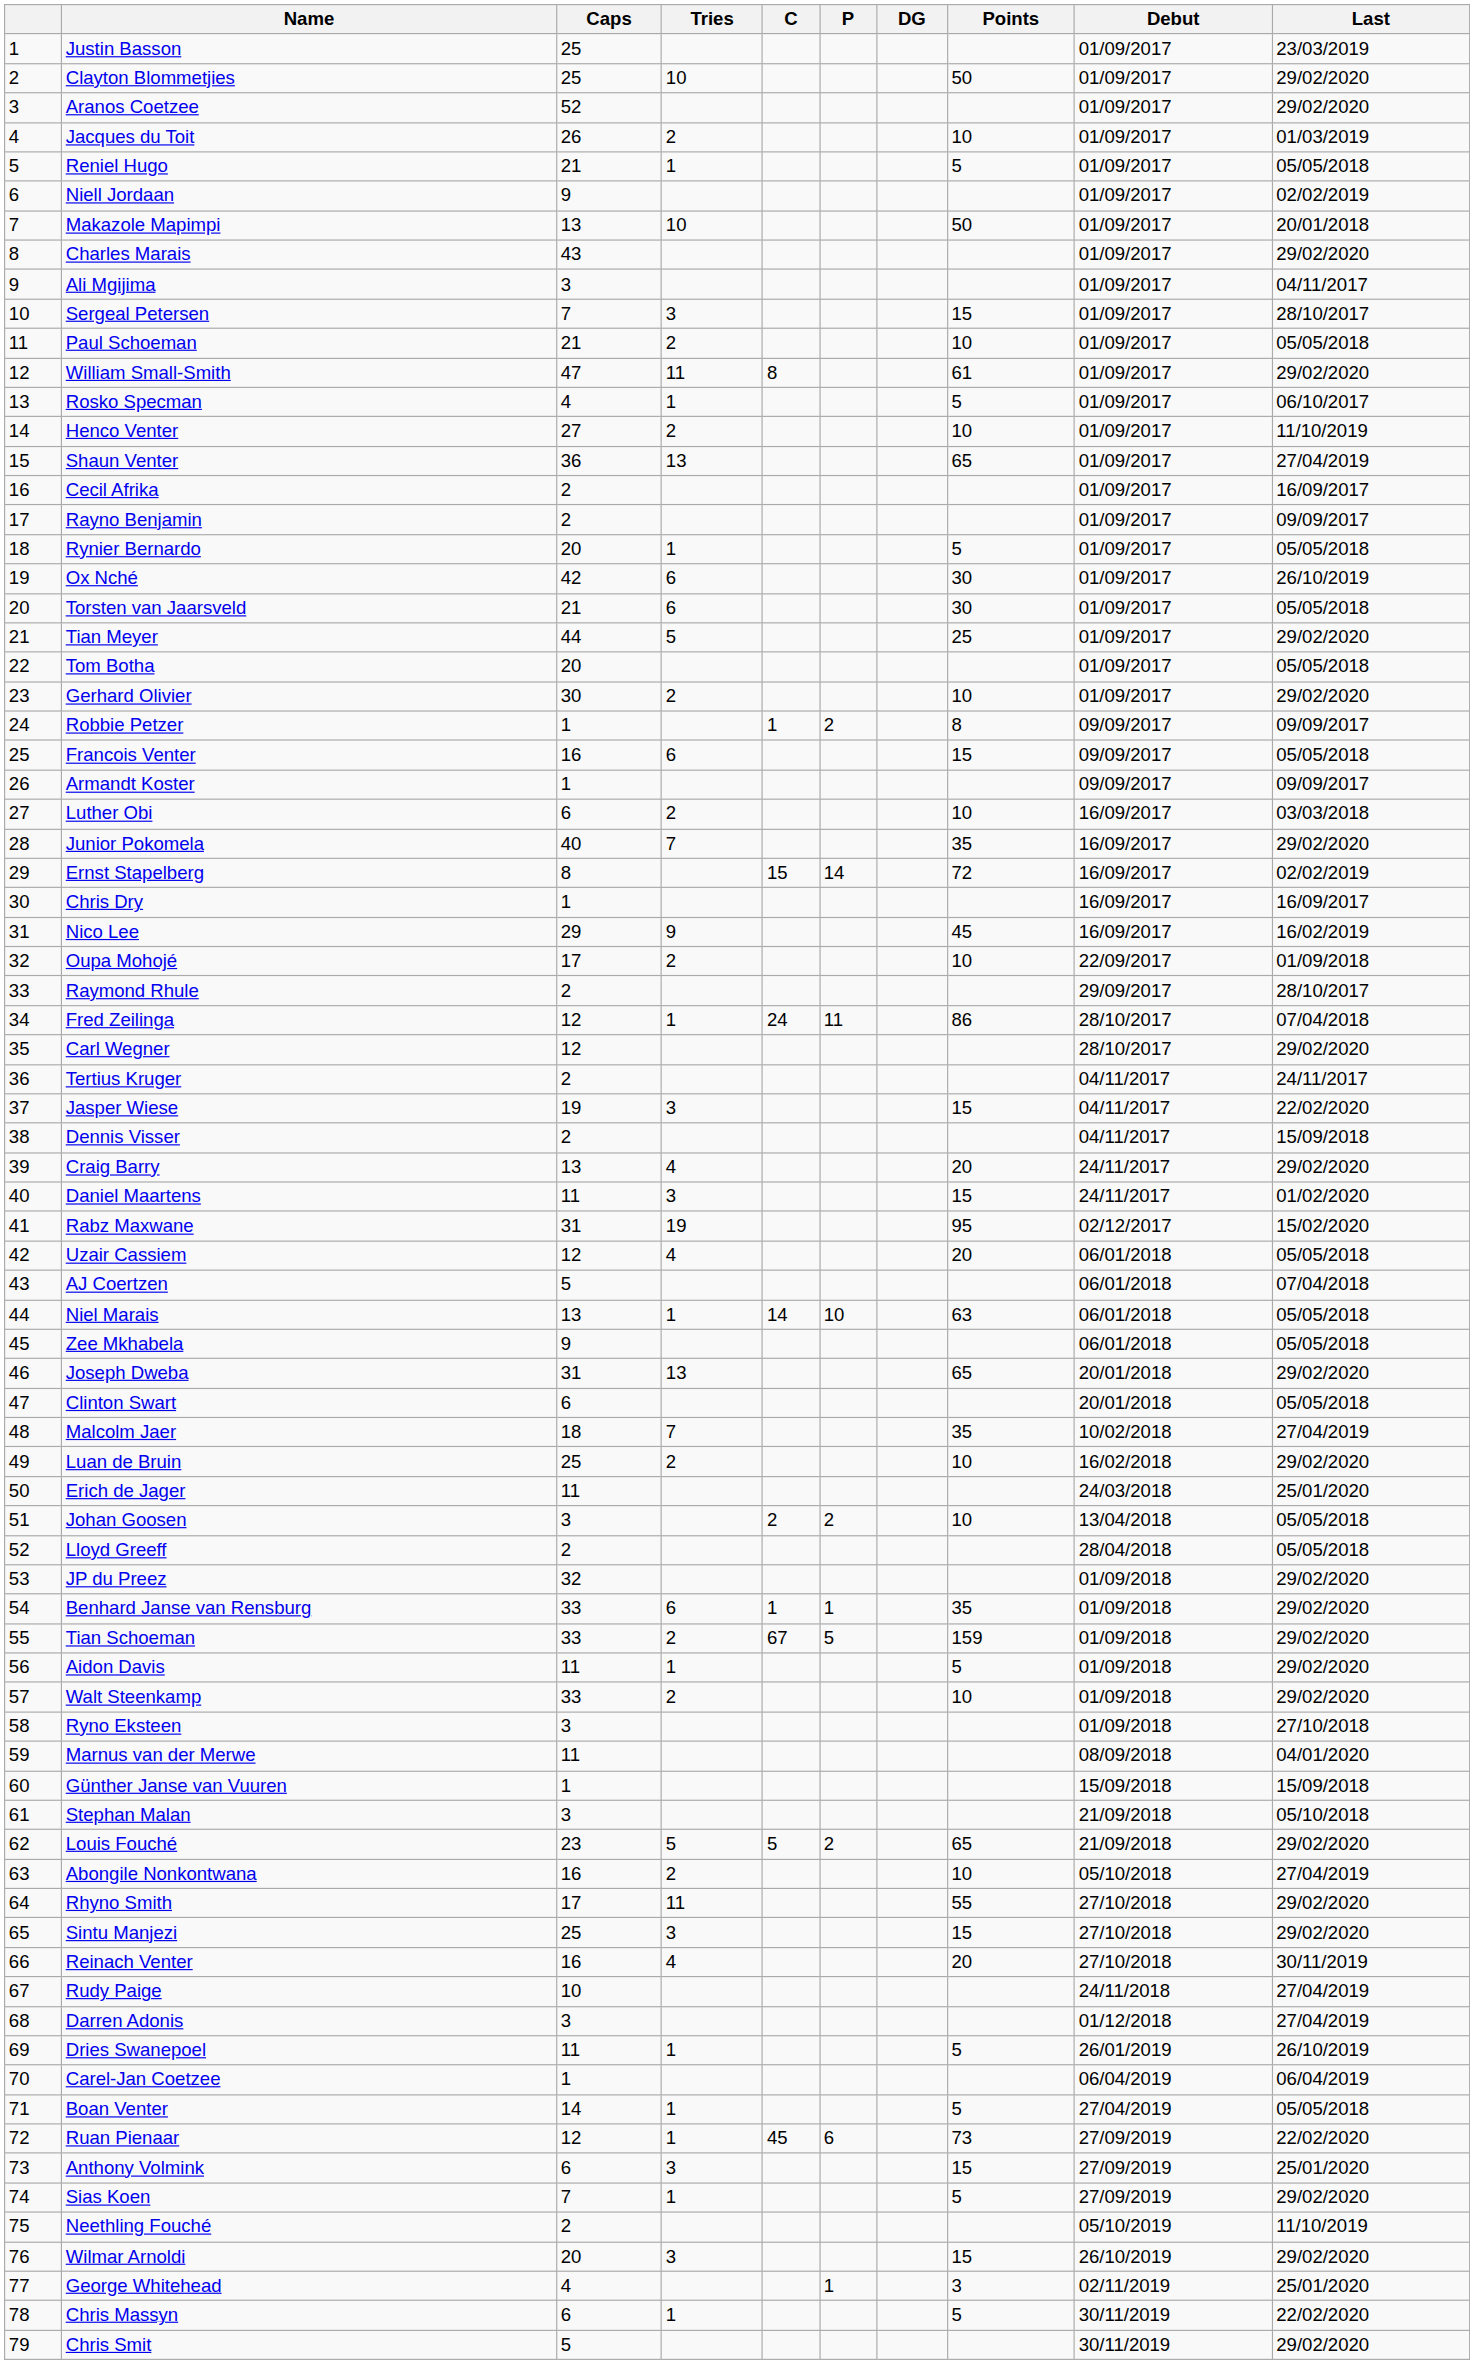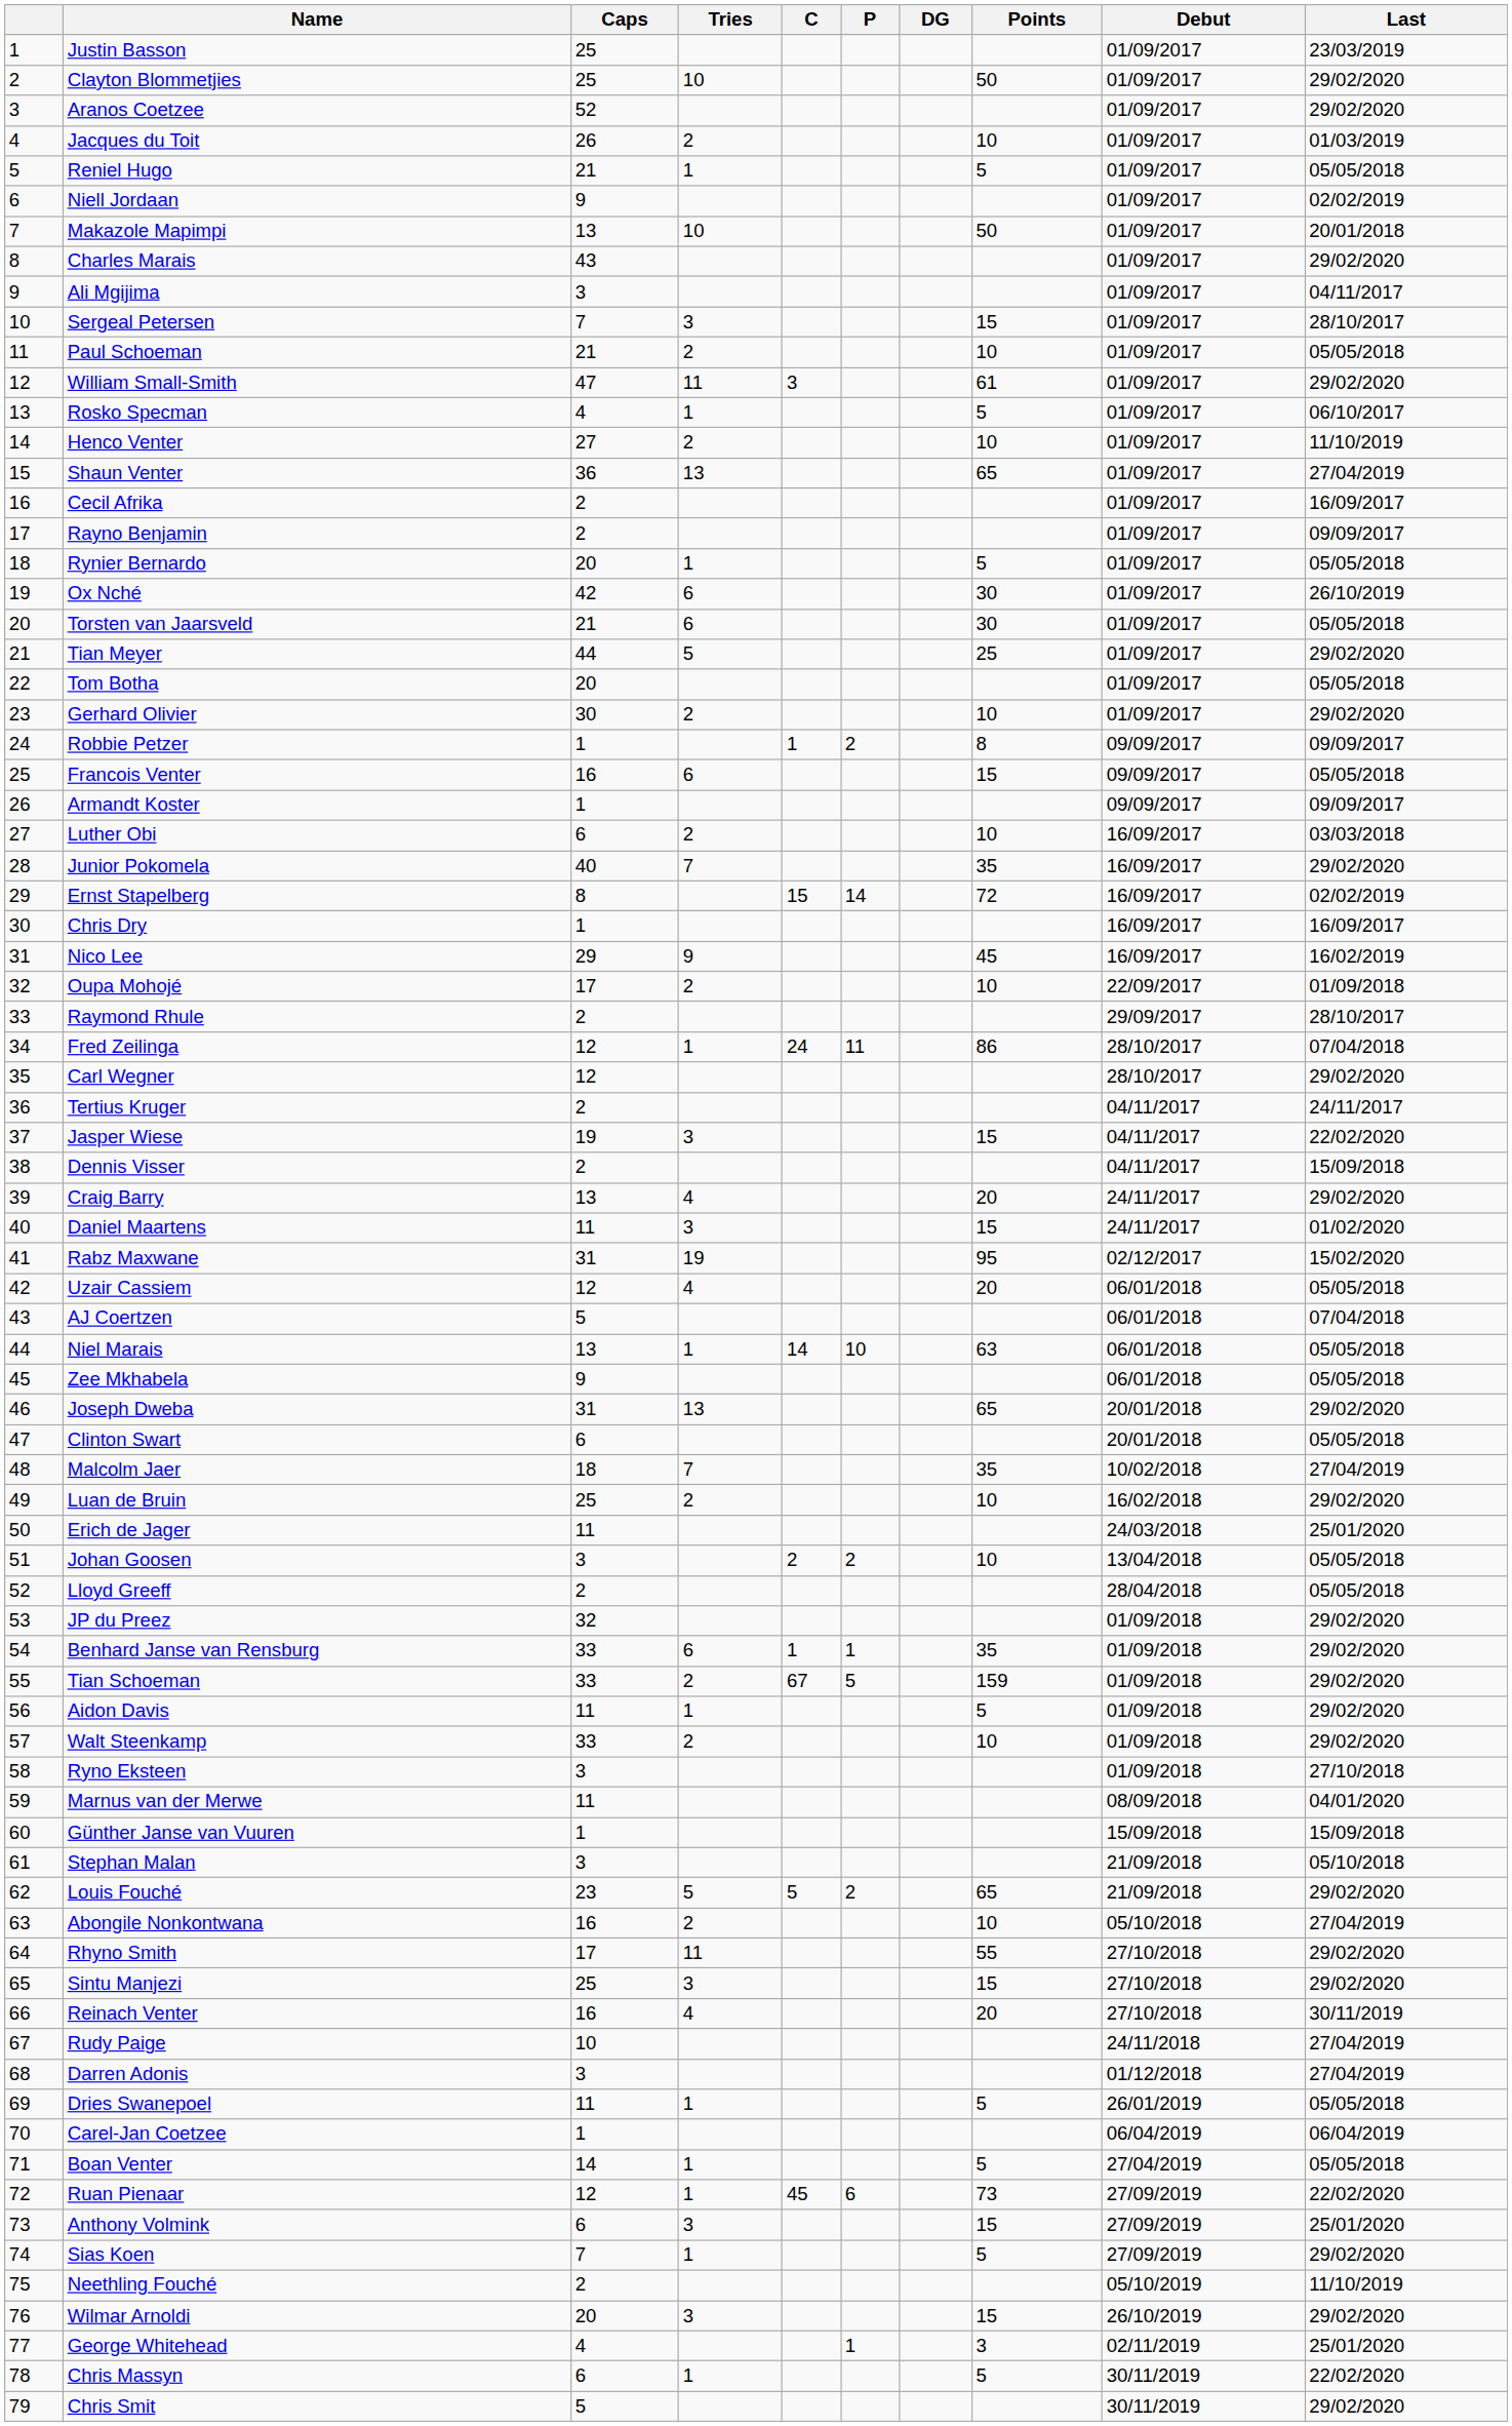William Small-Smith | C: 8 -> 3
Dries Swanepoel | Last: 26/10/2019 -> 05/05/2018
